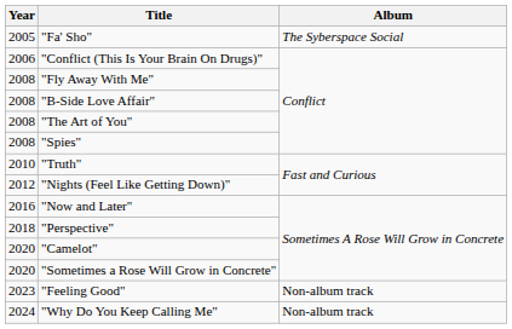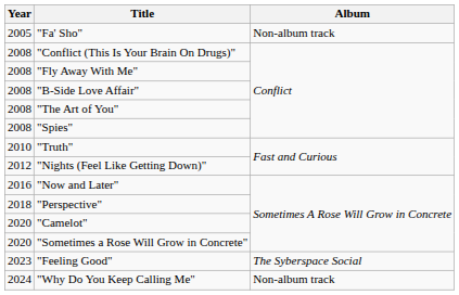"Fa' Sho" | Album: The Syberspace Social -> Non-album track
"Conflict (This Is Your Brain On Drugs)" | Year: 2006 -> 2008
"Feeling Good" | Album: Non-album track -> The Syberspace Social
